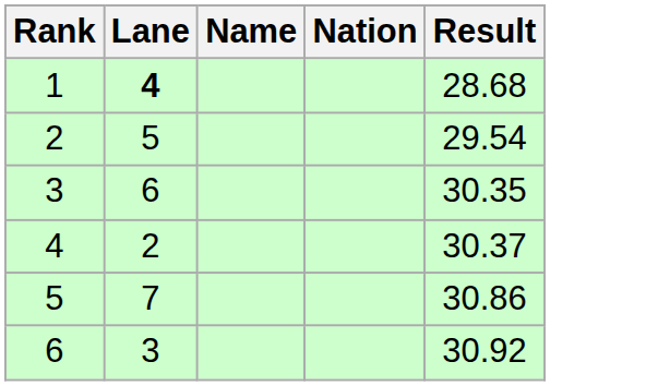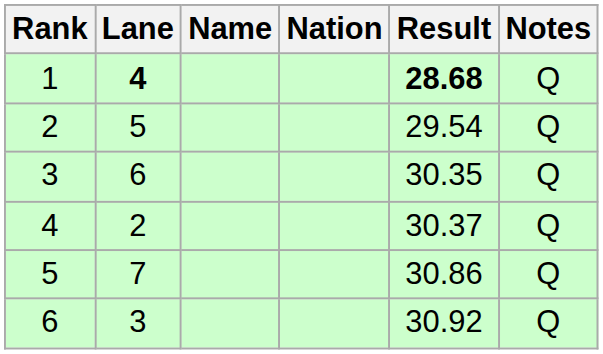+ column: Notes | Q | Q | Q | Q | Q | Q
1 | Result: normal -> bold
